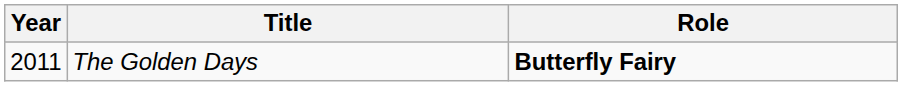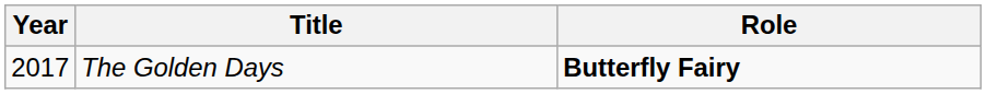The Golden Days | Year: 2011 -> 2017
